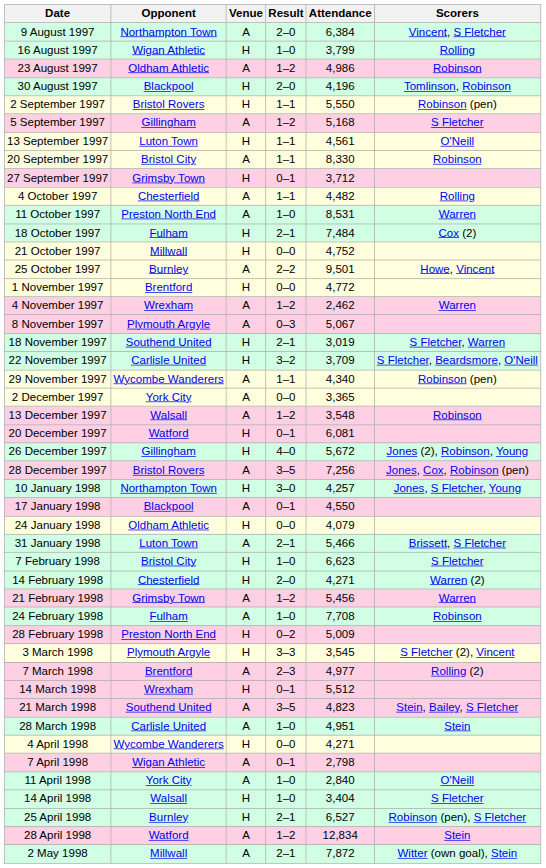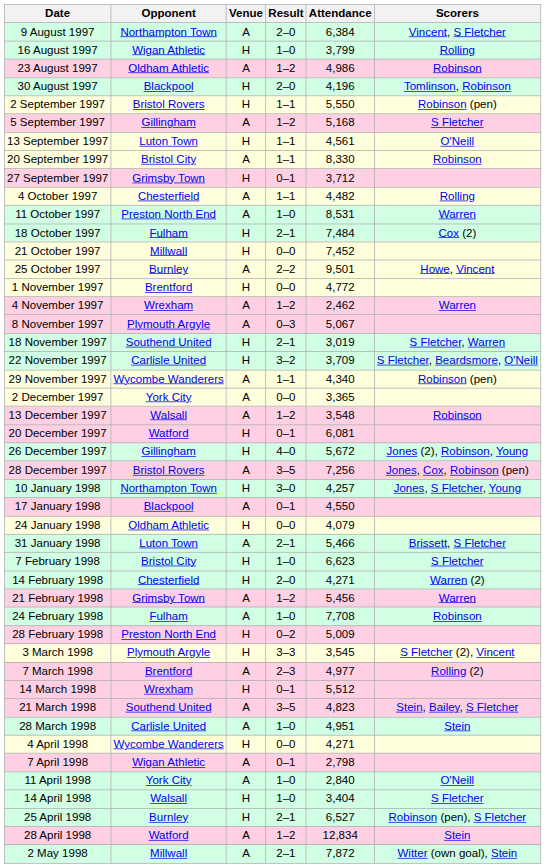21 October 1997 | Attendance: 4,752 -> 7,452
